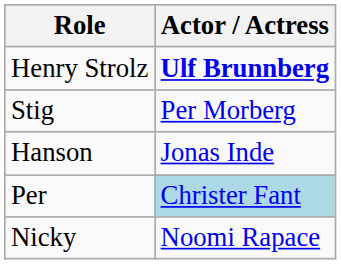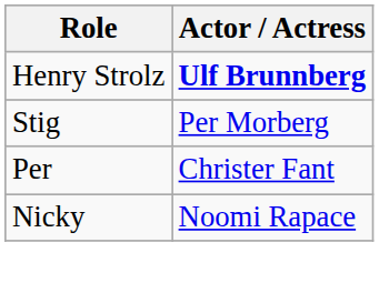- row: Hanson | Jonas Inde
Per | Actor / Actress: lightblue background -> no background
